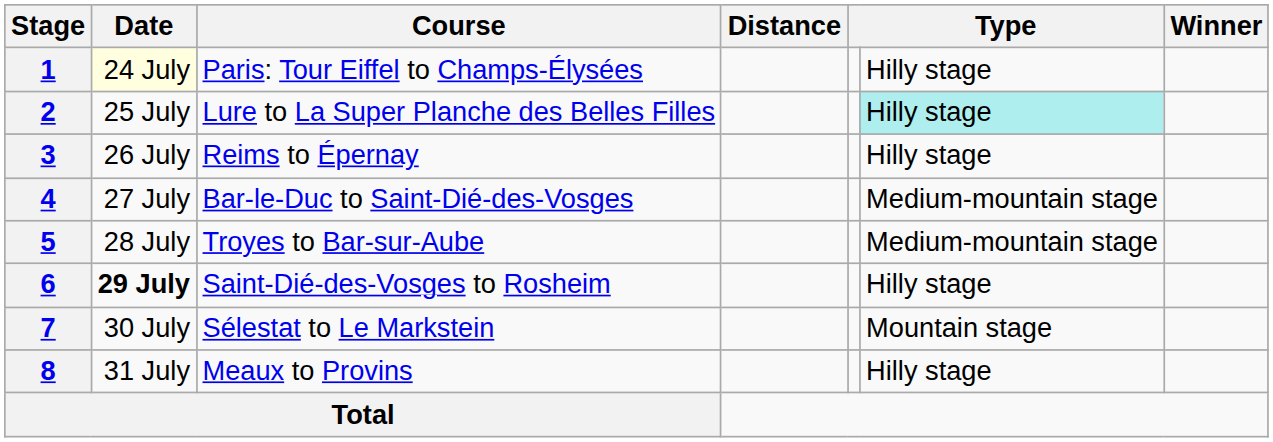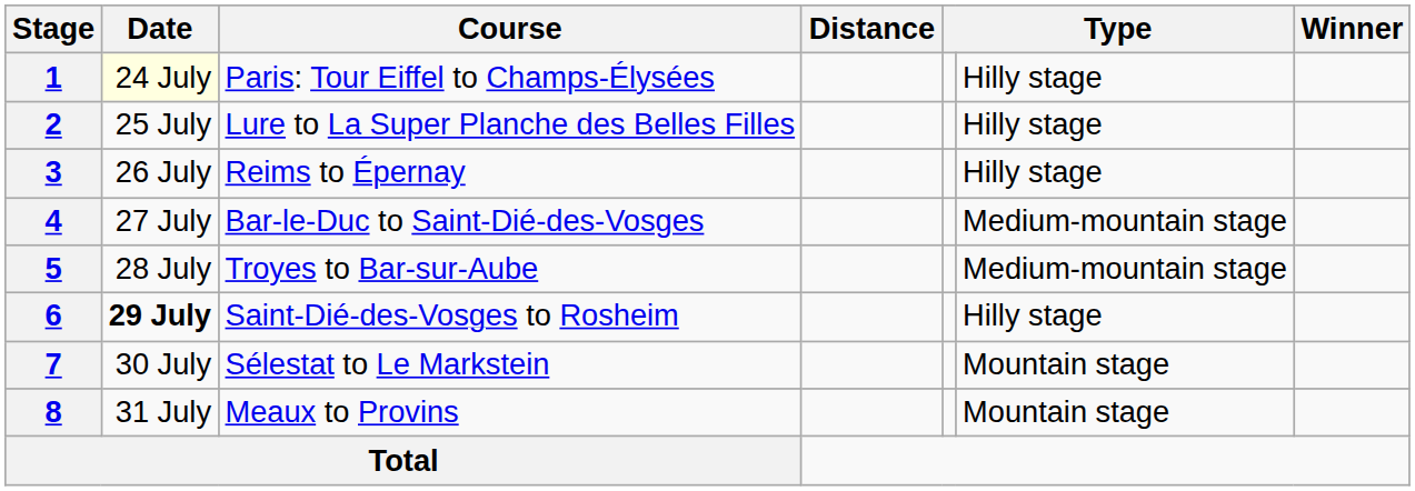2 | column 6: paleturquoise background -> no background
8 | column 6: Hilly stage -> Mountain stage
